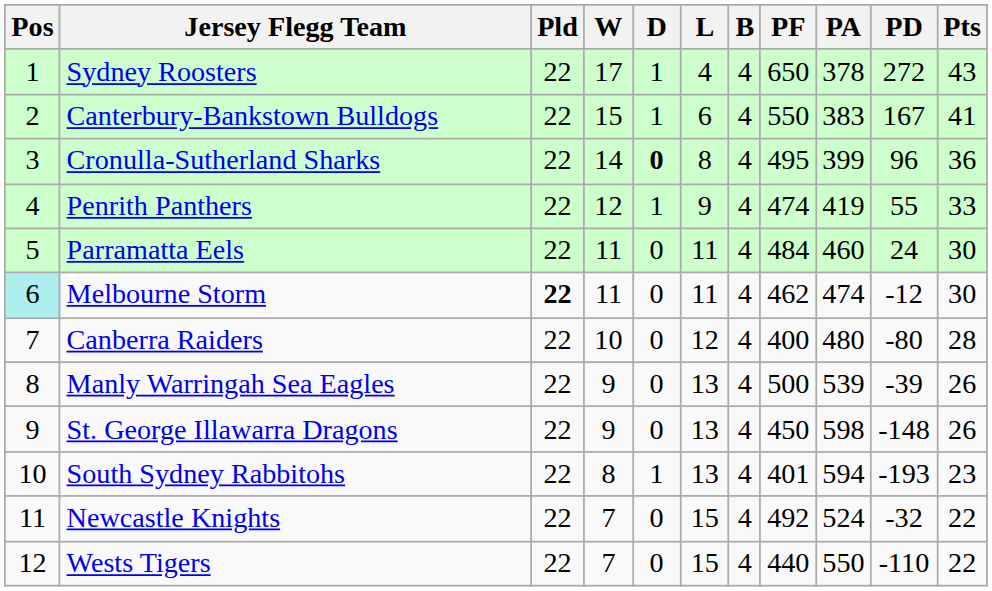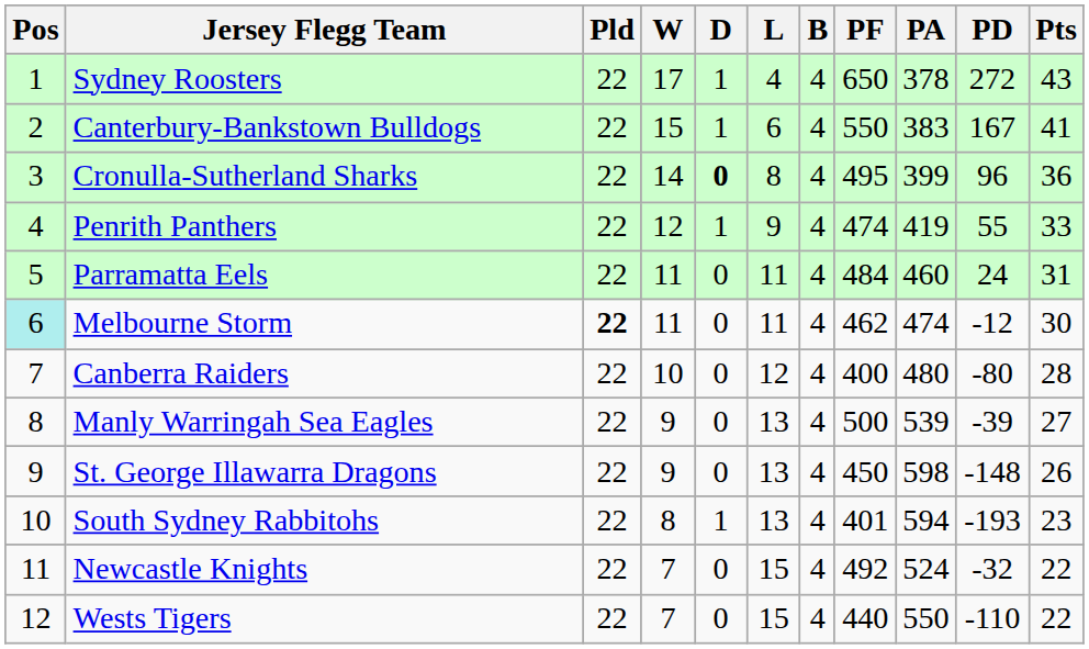Parramatta Eels | Pts: 30 -> 31
Manly Warringah Sea Eagles | Pts: 26 -> 27
